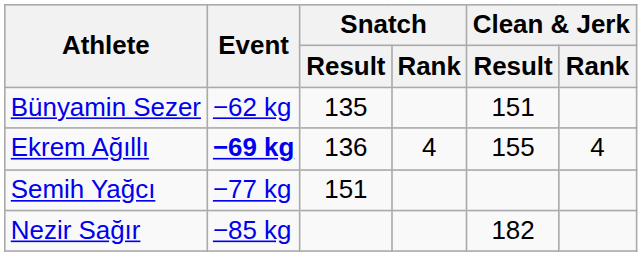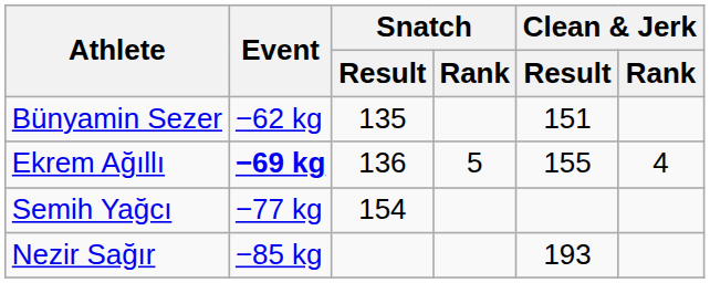Ekrem Ağıllı | Snatch / Rank: 4 -> 5
Semih Yağcı | Snatch / Result: 151 -> 154
Nezir Sağır | Clean & Jerk / Result: 182 -> 193
